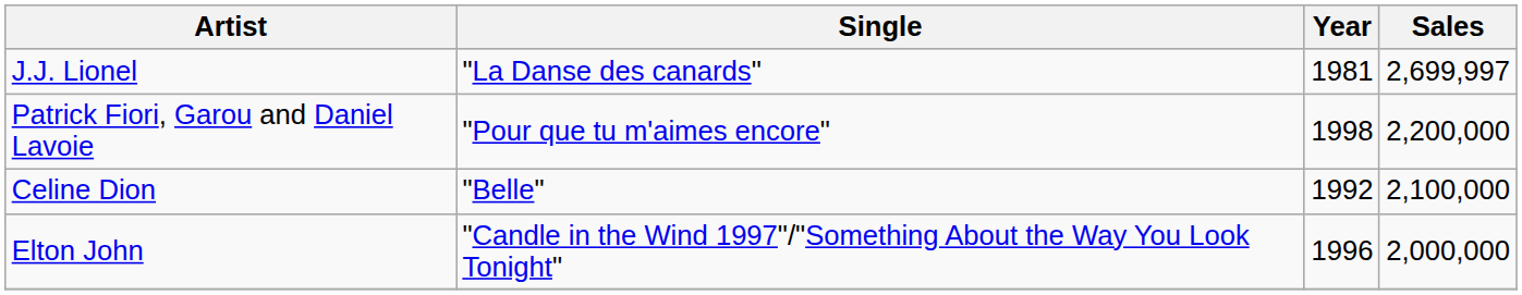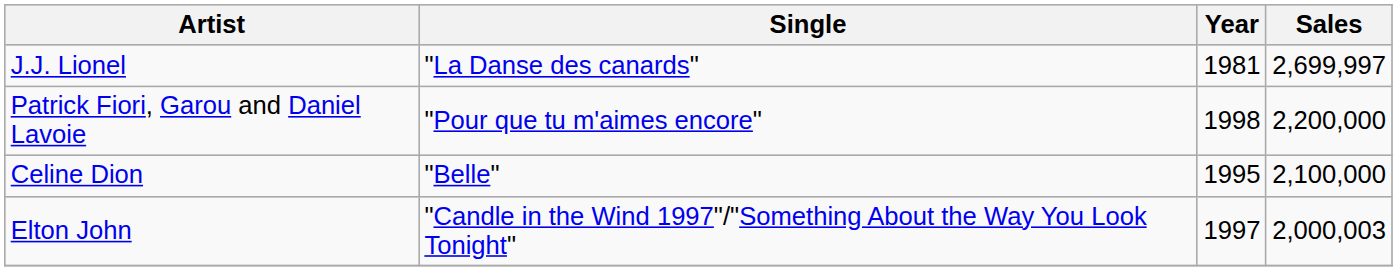Celine Dion | Year: 1992 -> 1995
Elton John | Year: 1996 -> 1997
Elton John | Sales: 2,000,000 -> 2,000,003
